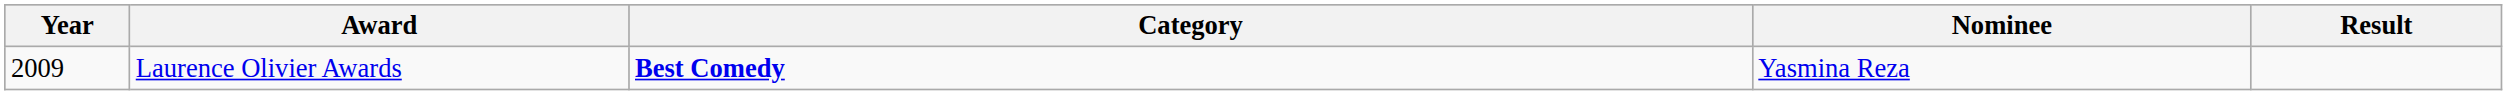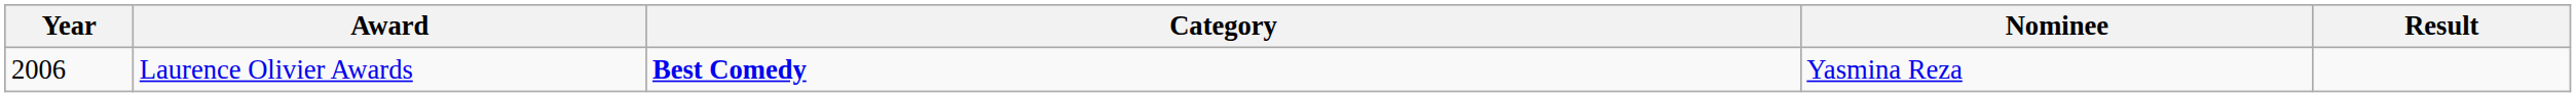Laurence Olivier Awards | Year: 2009 -> 2006
